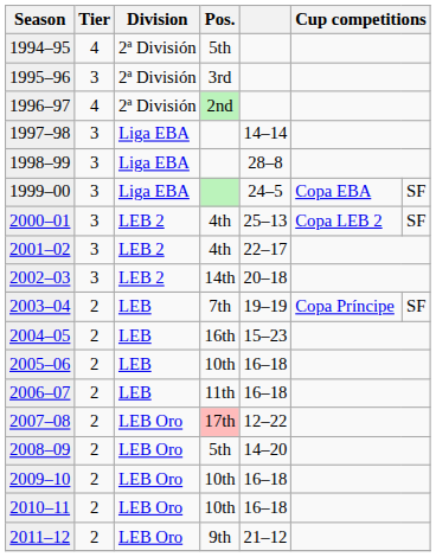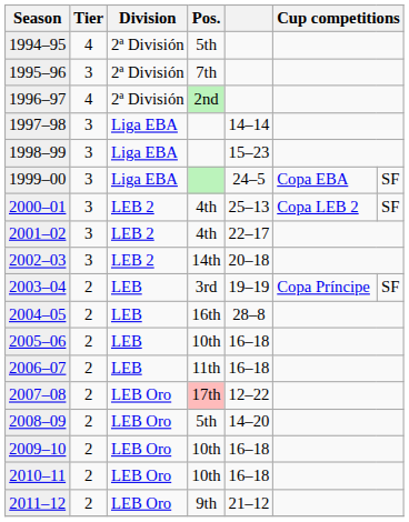1995–96 | Pos.: 3rd -> 7th
1998–99 | column 5: 28–8 -> 15–23
2003–04 | Pos.: 7th -> 3rd
2004–05 | column 5: 15–23 -> 28–8
